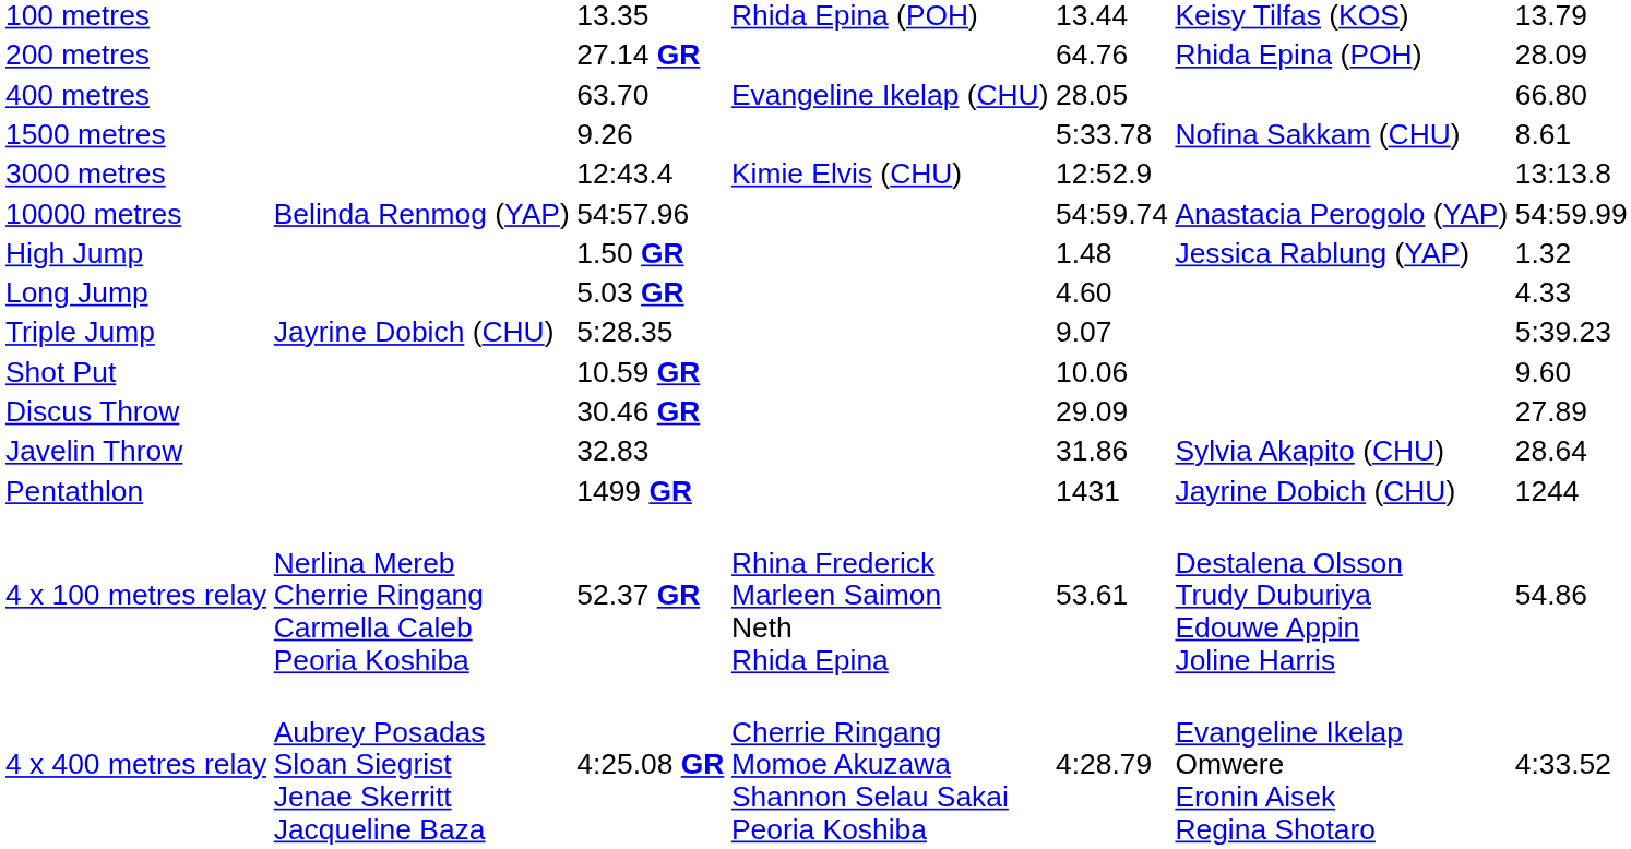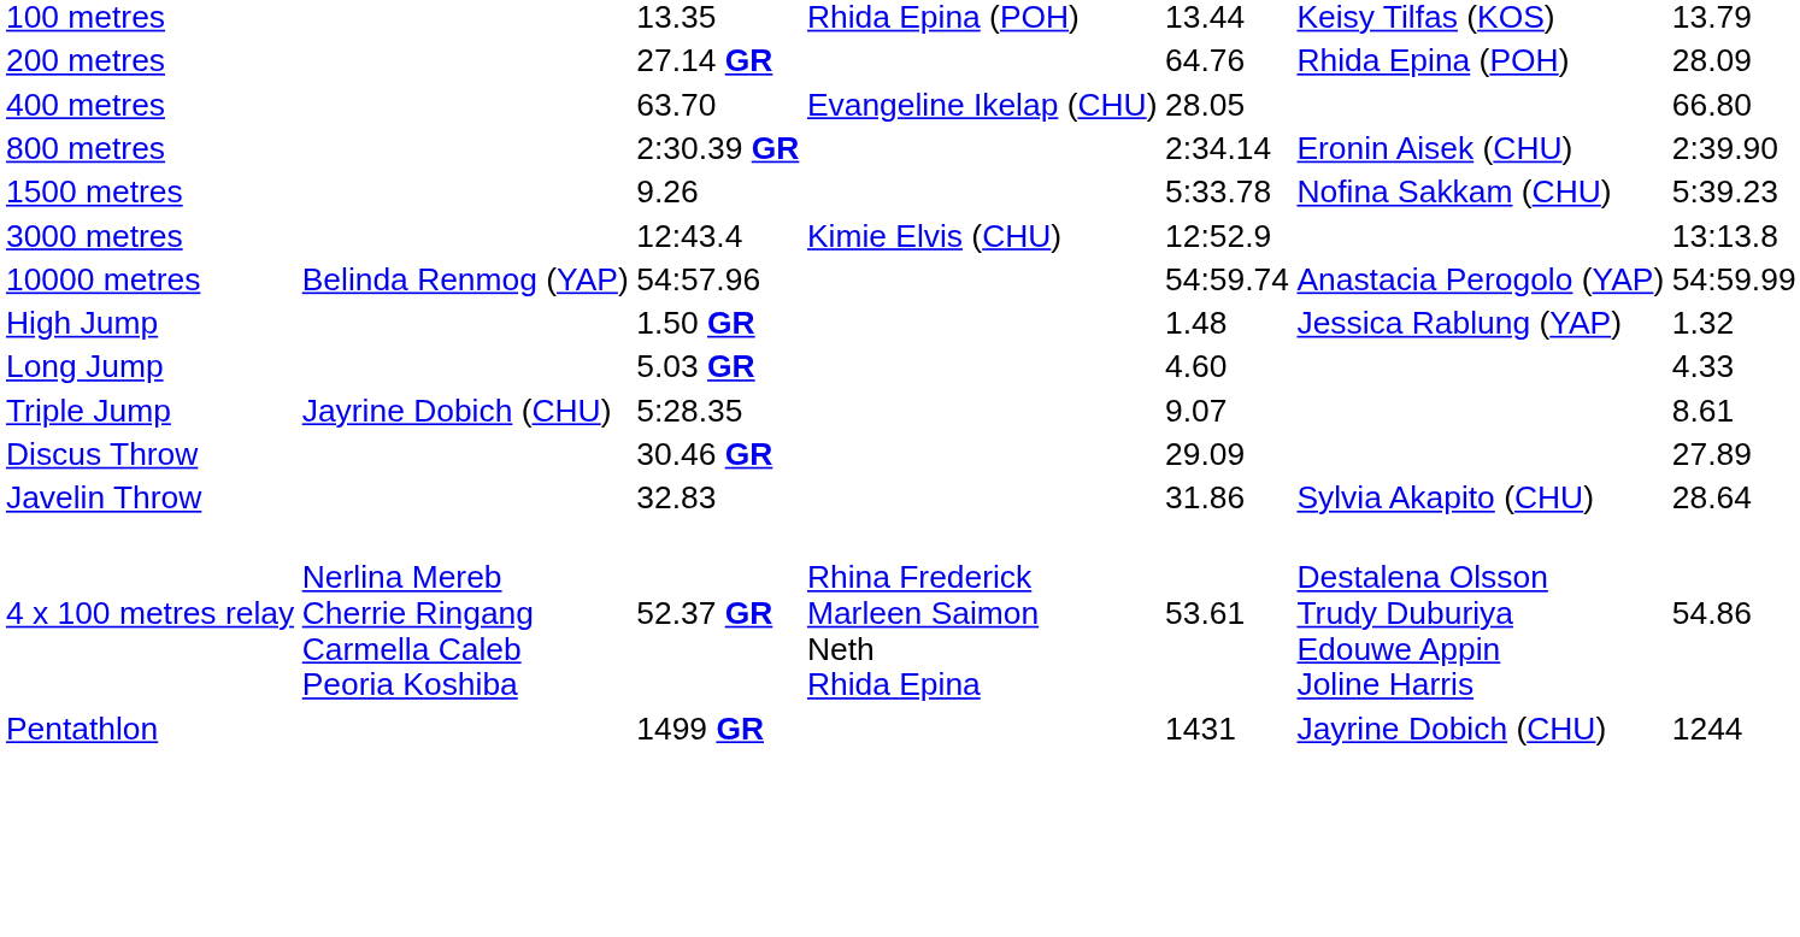+ row: 800 metres | 2:30.39 GR | 2:34.14 | Eronin Aisek (CHU) | 2:39.90
1500 metres | column 7: 8.61 -> 5:39.23
Triple Jump | column 7: 5:39.23 -> 8.61
- row: Shot Put | 10.59 GR | 10.06 | 9.60
rows swapped: Pentathlon <-> 4 x 100 metres relay
- row: 4 x 400 metres relay | Aubrey Posadas Sloan Siegrist Jenae Skerritt Jacqueline Baza | 4:25.08 GR | Cherrie Ringang Momoe Akuzawa Shannon Selau Sakai Peoria Koshiba | 4:28.79 | Evangeline Ikelap Omwere Eronin Aisek Regina Shotaro | 4:33.52
